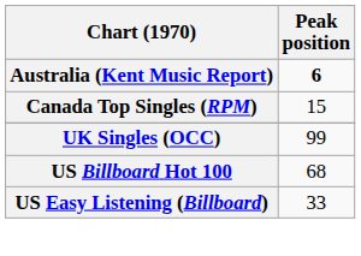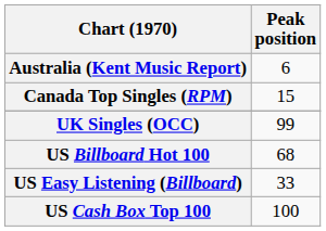Australia (Kent Music Report) | Peak position: bold -> normal
+ row: US Cash Box Top 100 | 100
